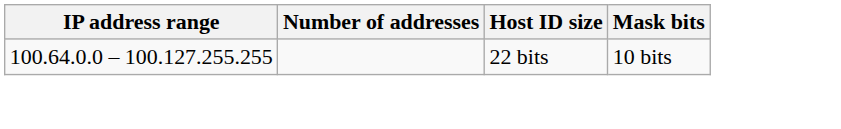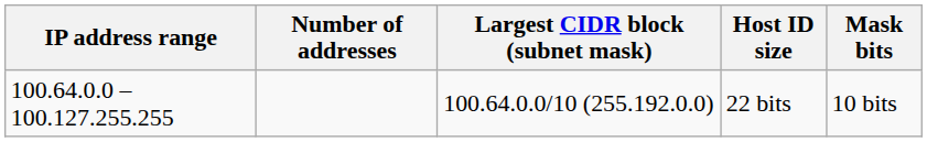+ column: Largest CIDR block (subnet mask) | 100.64.0.0/10 (255.192.0.0)
